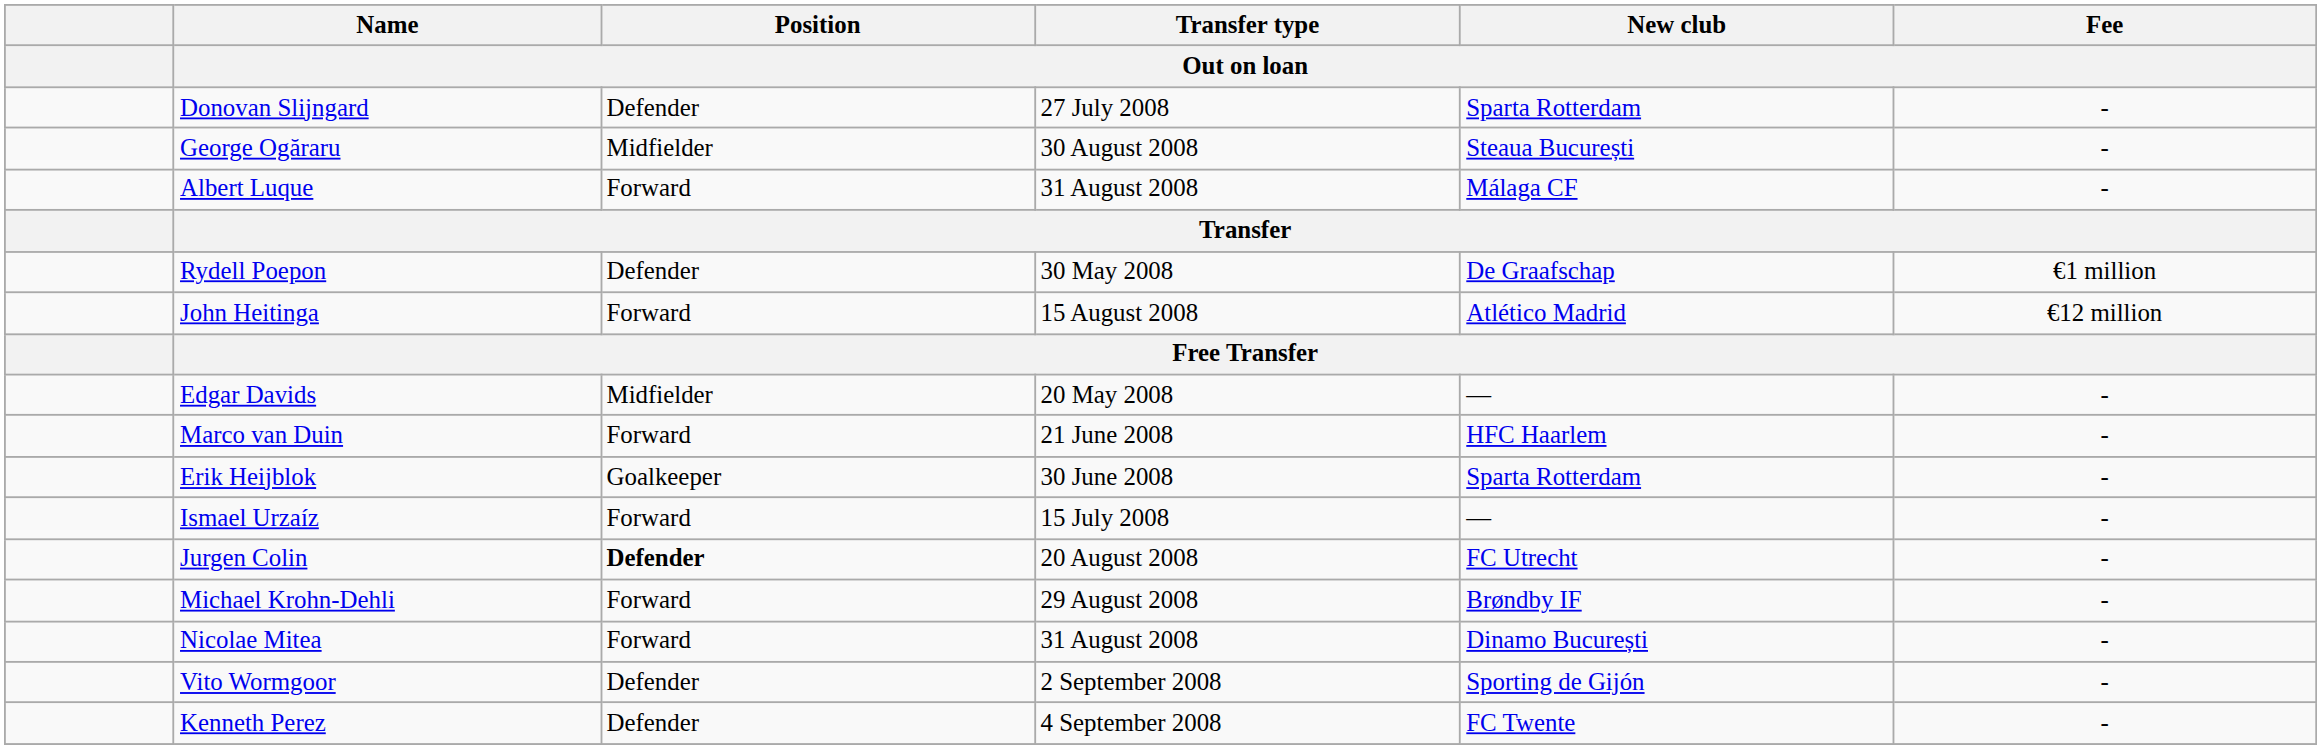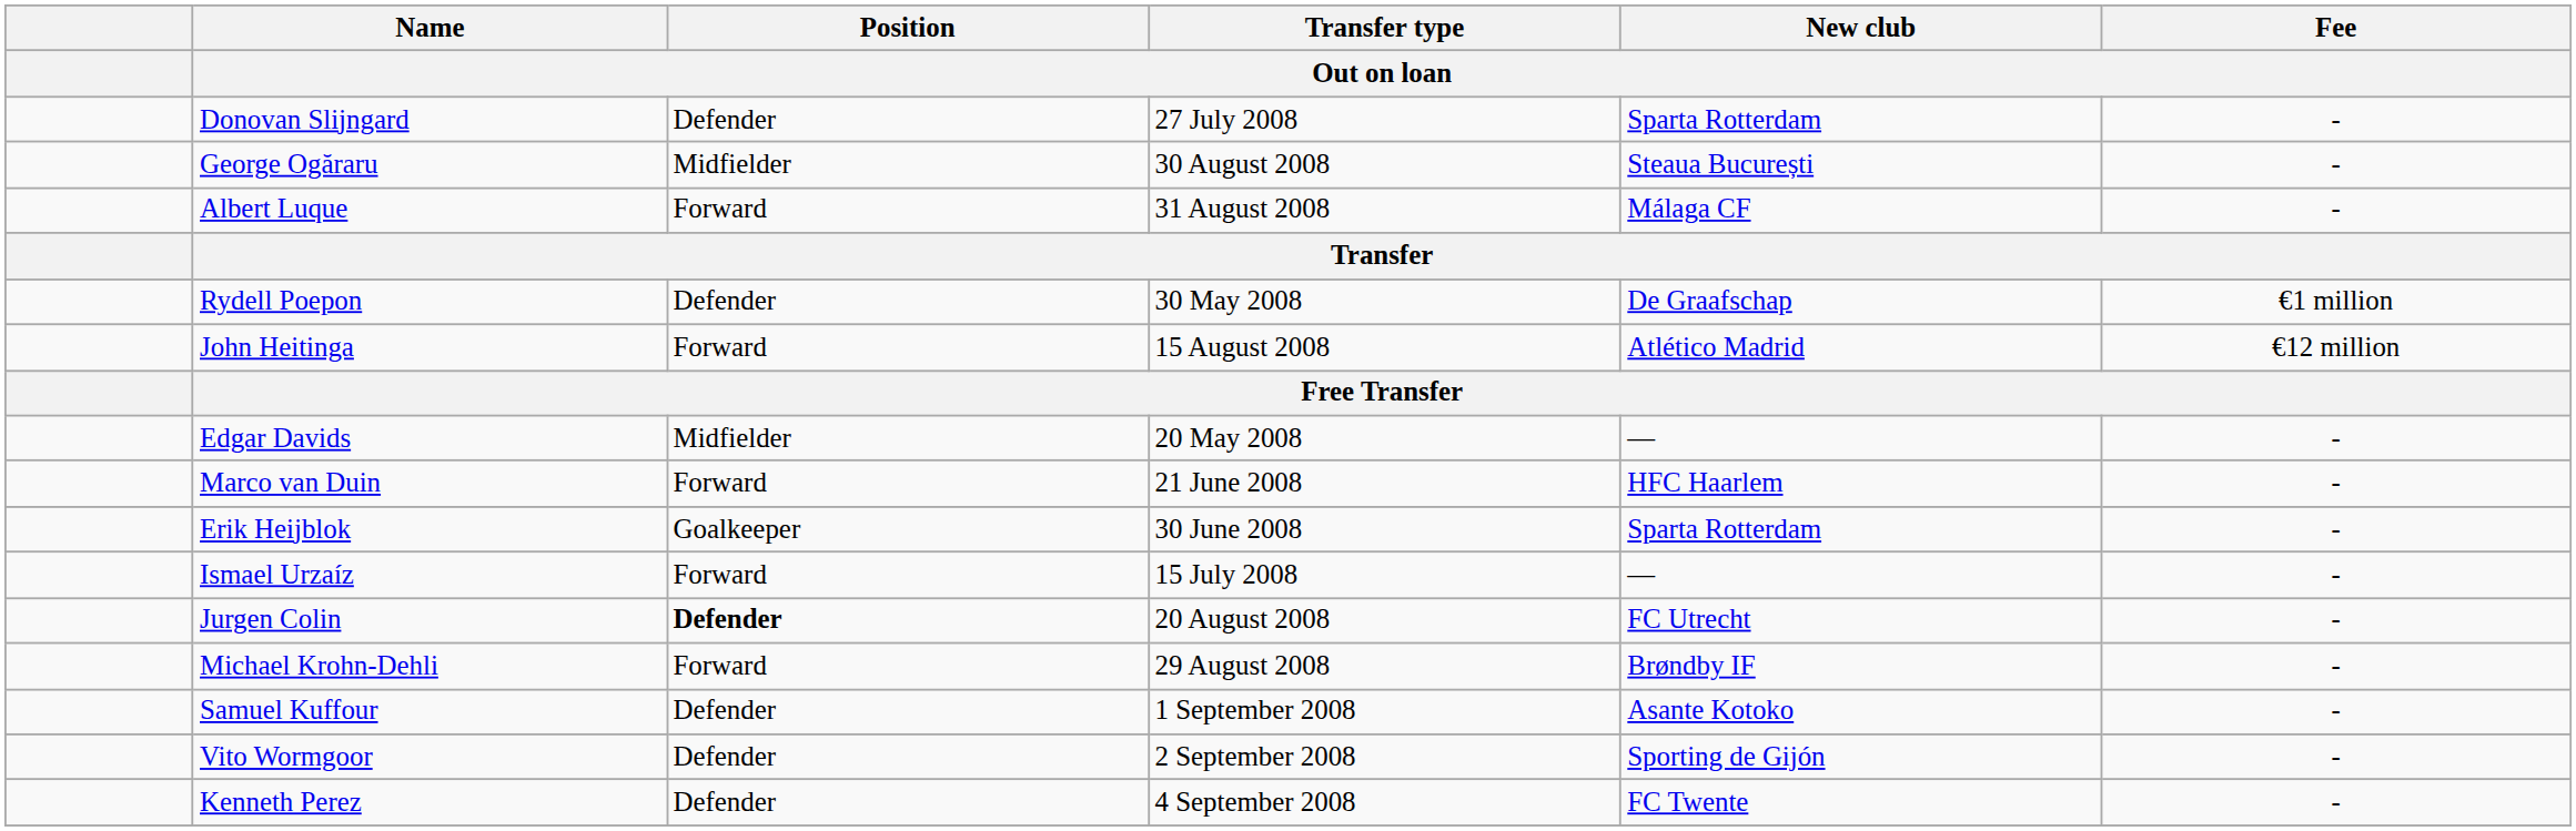- row: Nicolae Mitea | Forward | 31 August 2008 | Dinamo București | -
+ row: Samuel Kuffour | Defender | 1 September 2008 | Asante Kotoko | -
